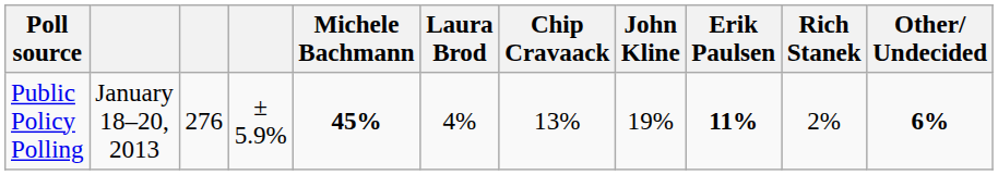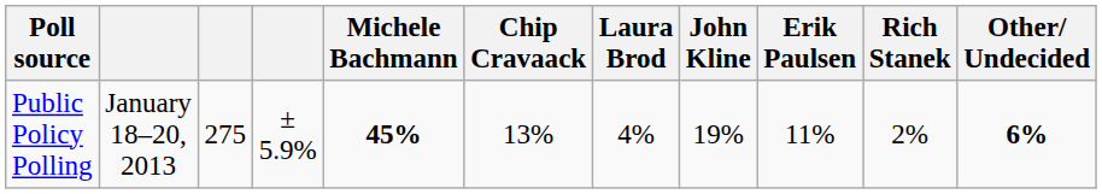columns swapped: Laura Brod <-> Chip Cravaack
Public Policy Polling | column 3: 276 -> 275
Public Policy Polling | Erik Paulsen: bold -> normal
